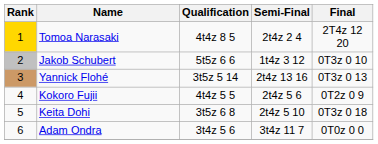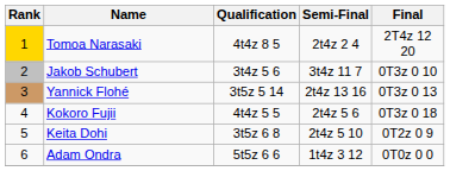Jakob Schubert | Qualification: 5t5z 6 6 -> 3t4z 5 6
Jakob Schubert | Semi-Final: 1t4z 3 12 -> 3t4z 11 7
Kokoro Fujii | Final: 0T2z 0 9 -> 0T3z 0 18
Keita Dohi | Final: 0T3z 0 18 -> 0T2z 0 9
Adam Ondra | Qualification: 3t4z 5 6 -> 5t5z 6 6
Adam Ondra | Semi-Final: 3t4z 11 7 -> 1t4z 3 12
